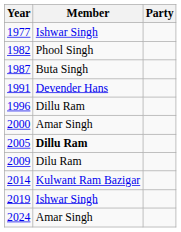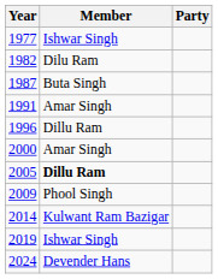1982 | Member: Phool Singh -> Dilu Ram
1991 | Member: Devender Hans -> Amar Singh
2009 | Member: Dilu Ram -> Phool Singh
2024 | Member: Amar Singh -> Devender Hans
